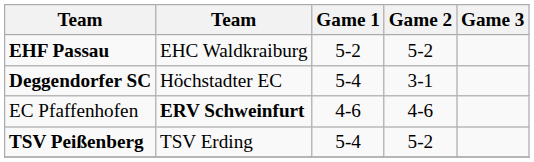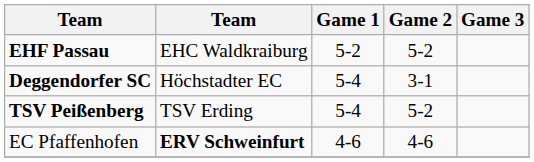rows swapped: EC Pfaffenhofen <-> TSV Peißenberg
